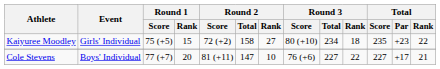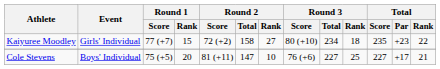Kaiyuree Moodley | Round 1 / Score: 75 (+5) -> 77 (+7)
Cole Stevens | Round 1 / Score: 77 (+7) -> 75 (+5)
Cole Stevens | Round 3 / Rank: 22 -> 25
